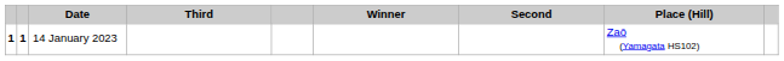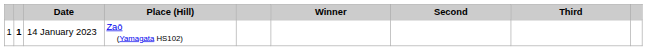columns swapped: Place (Hill) <-> Third
14 January 2023 | column 1: bold -> normal
